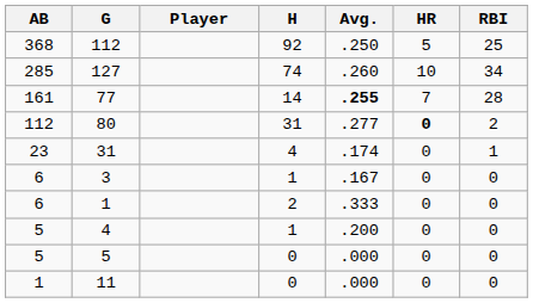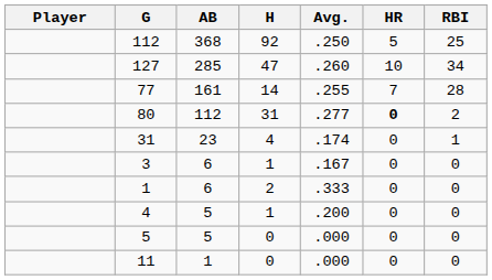columns swapped: Player <-> AB
127 | H: 74 -> 47
77 | Avg.: bold -> normal
